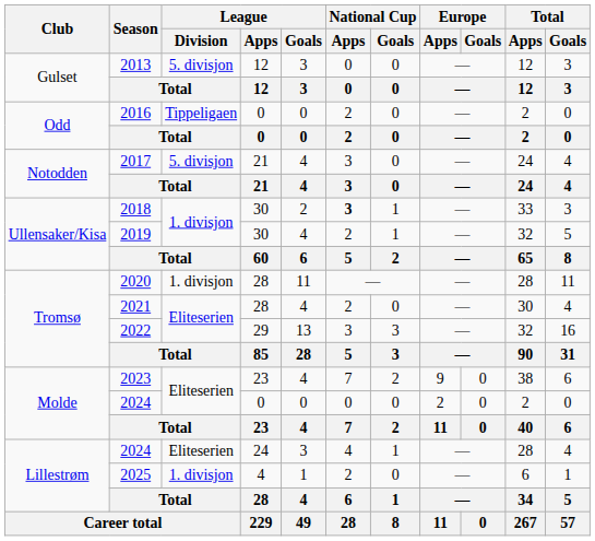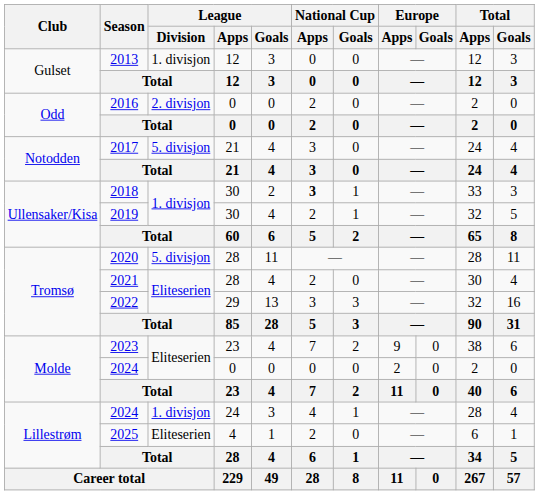2013 | League / Division: 5. divisjon -> 1. divisjon
2016 | League / Division: Tippeligaen -> 2. divisjon
2020 | League / Division: 1. divisjon -> 5. divisjon
2024 / 24 | League / Division: Eliteserien -> 1. divisjon
2025 | League / Division: 1. divisjon -> Eliteserien
